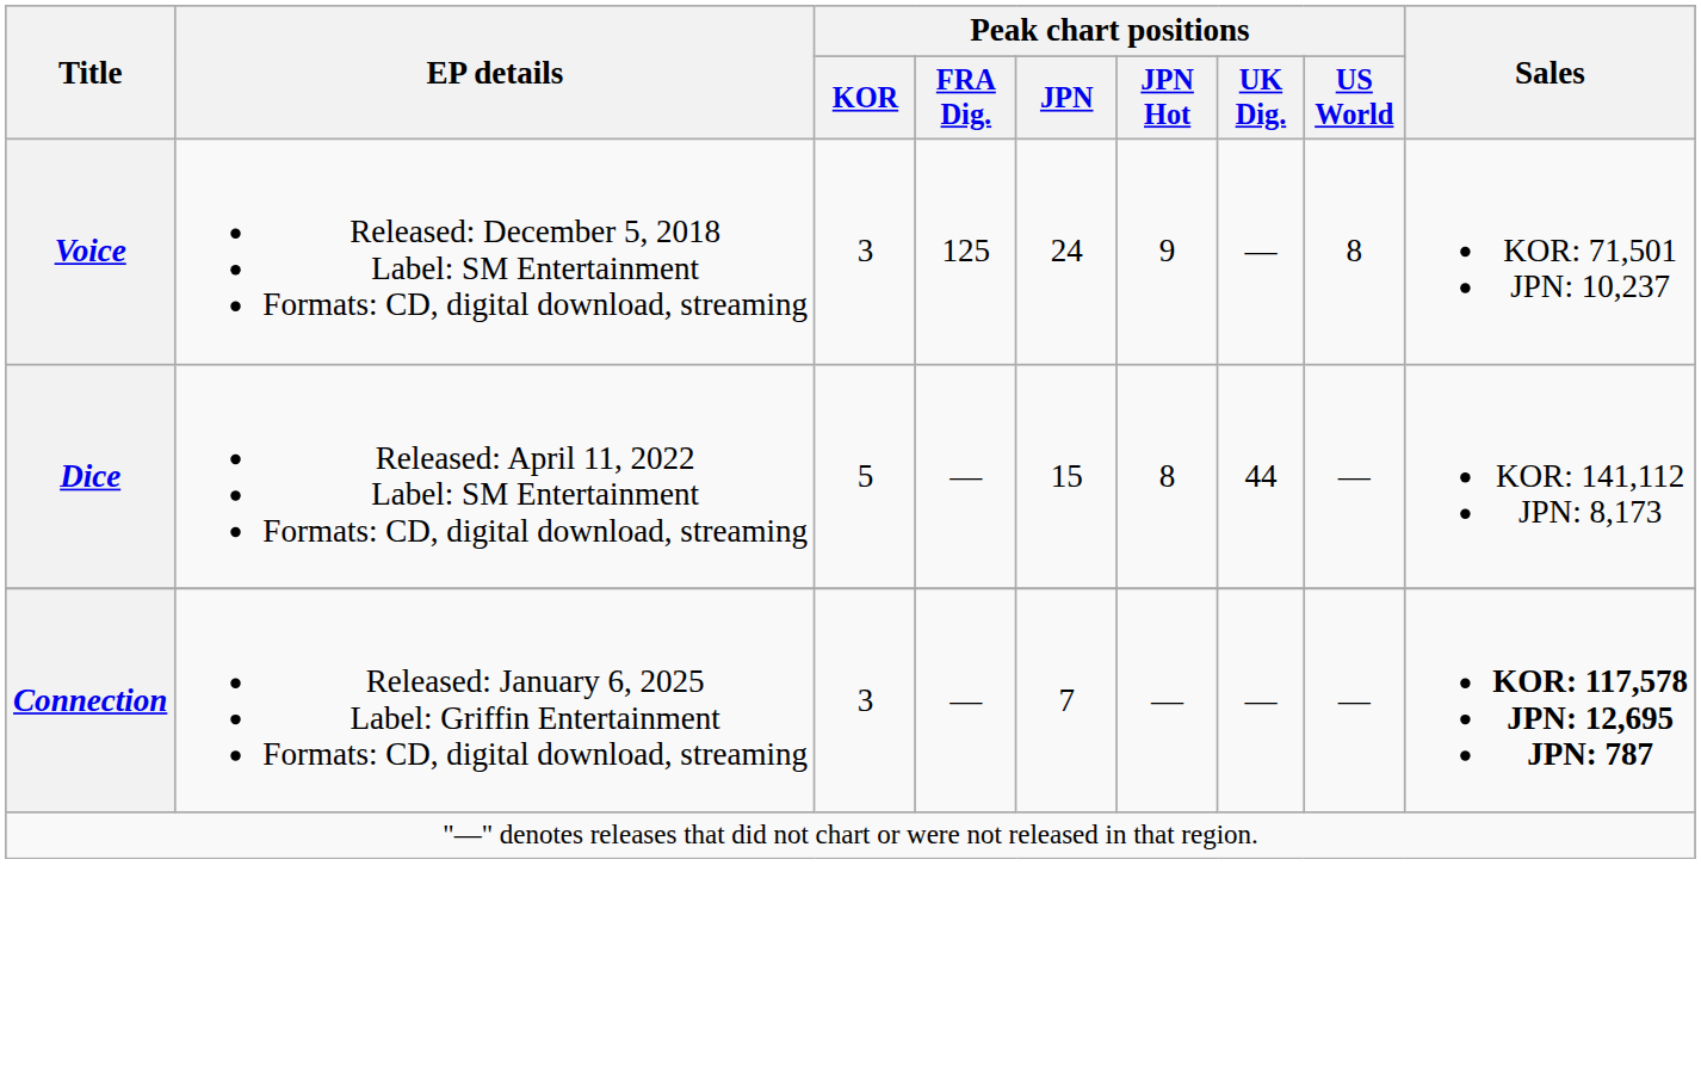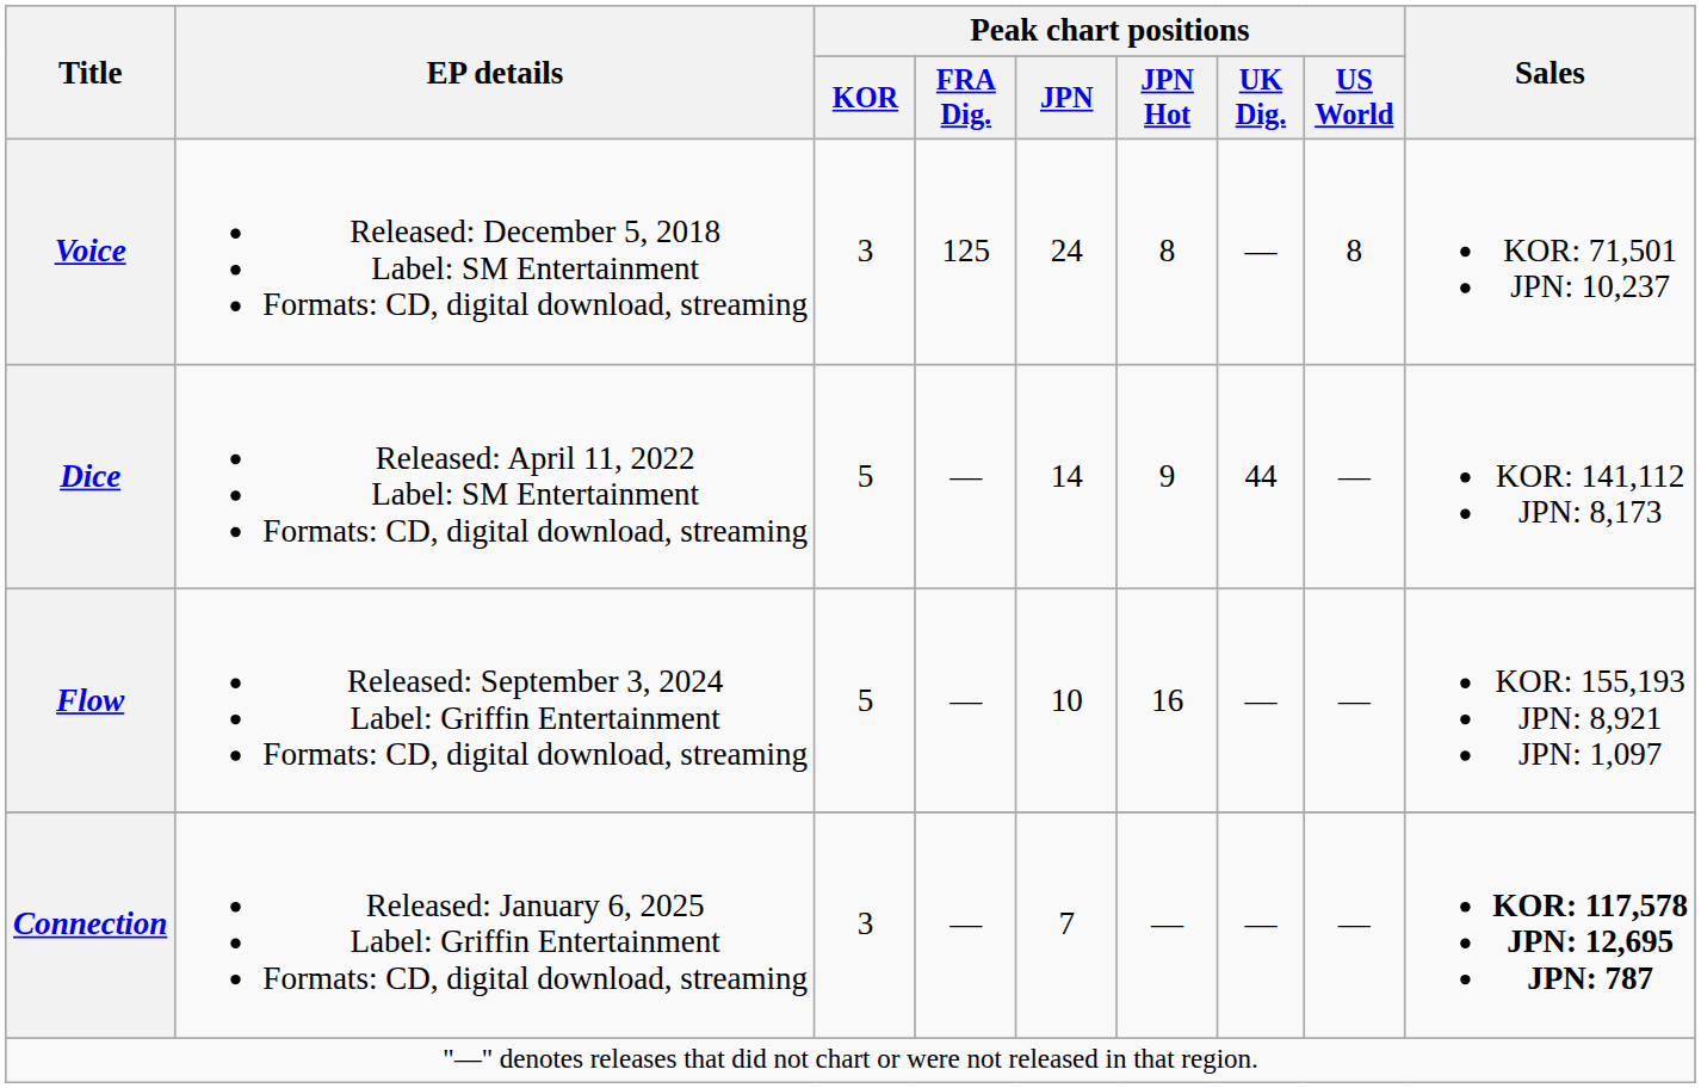Voice | Peak chart positions / JPN Hot: 9 -> 8
Dice | Peak chart positions / JPN: 15 -> 14
Dice | Peak chart positions / JPN Hot: 8 -> 9
+ row: Flow | Released: September 3, 2024 Label: Griffin Entertainment Formats: CD, digital download, streaming | 5 | — | 10 | 16 | — | — | KOR: 155,193 JPN: 8,921 JPN: 1,097
